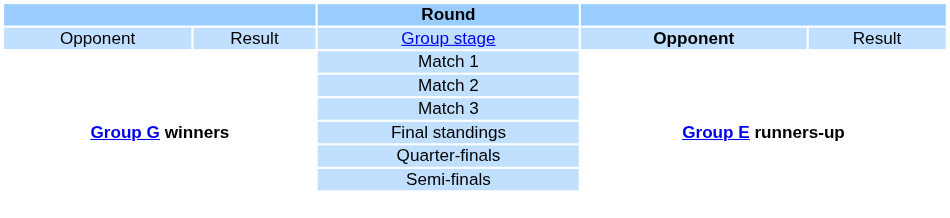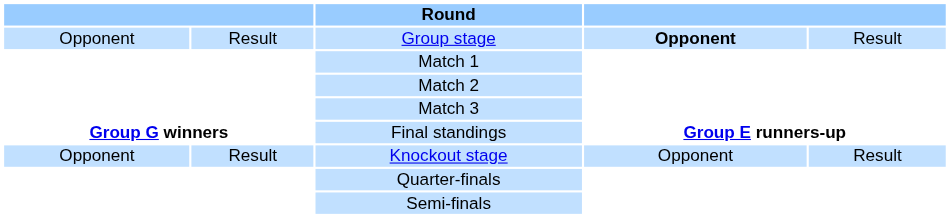+ row: Opponent | Result | Knockout stage | Opponent | Result
